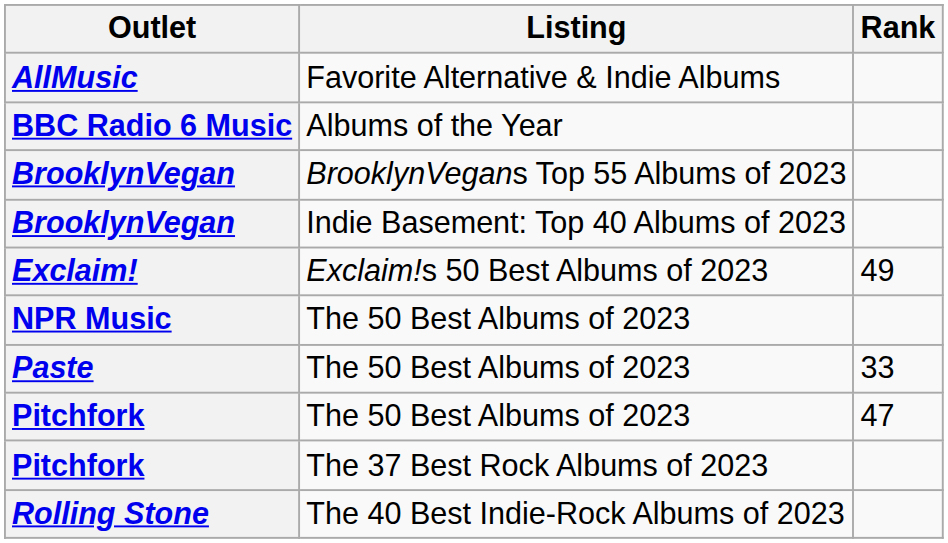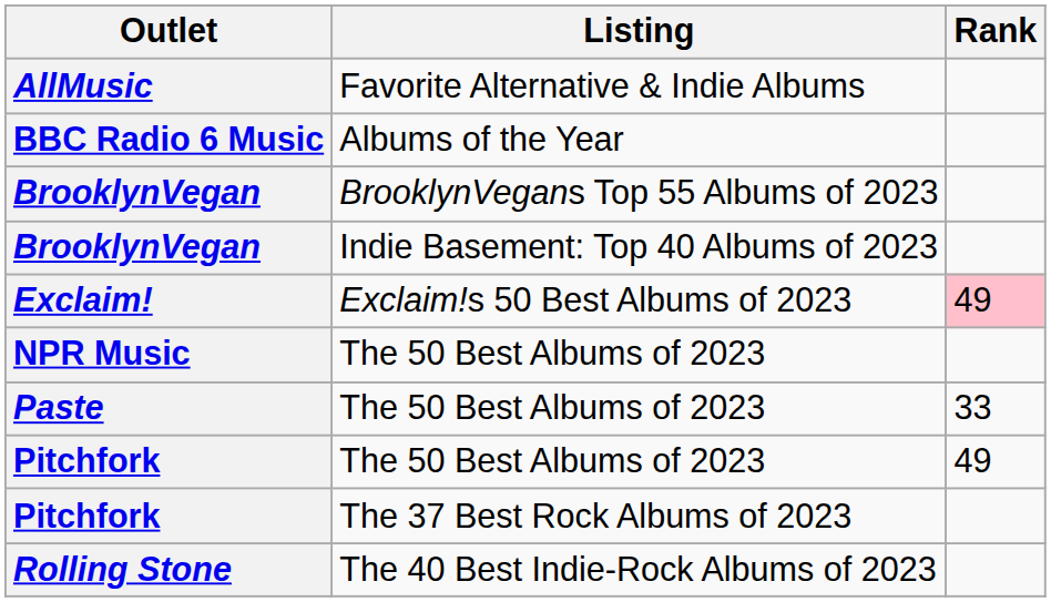Exclaim! | Rank: no background -> pink background
Pitchfork / The 50 Best Albums of 2023 | Rank: 47 -> 49
